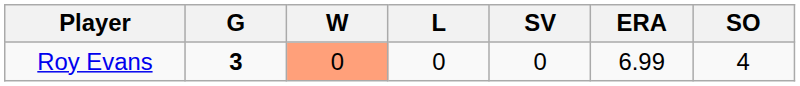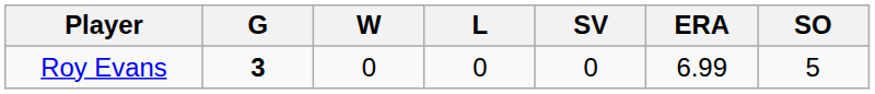Roy Evans | W: lightsalmon background -> no background
Roy Evans | SO: 4 -> 5
